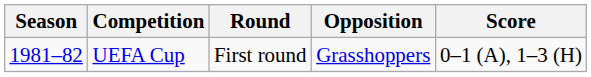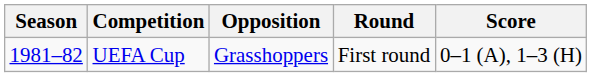columns swapped: Round <-> Opposition
